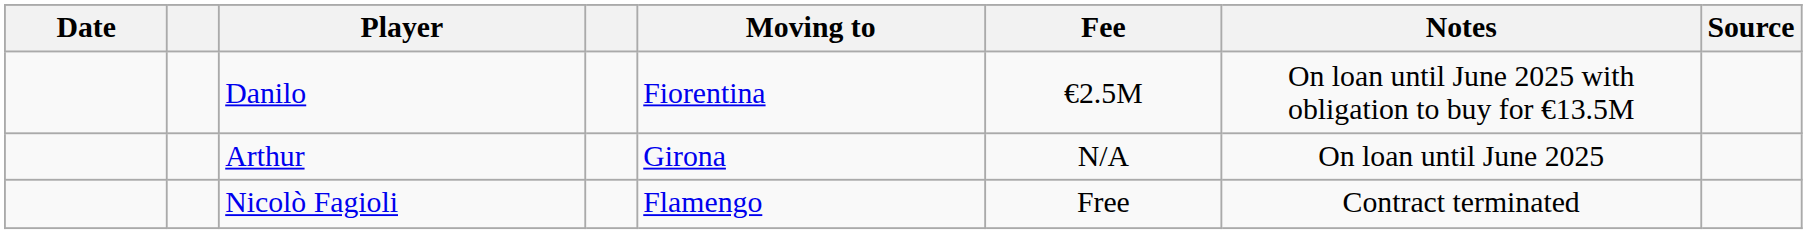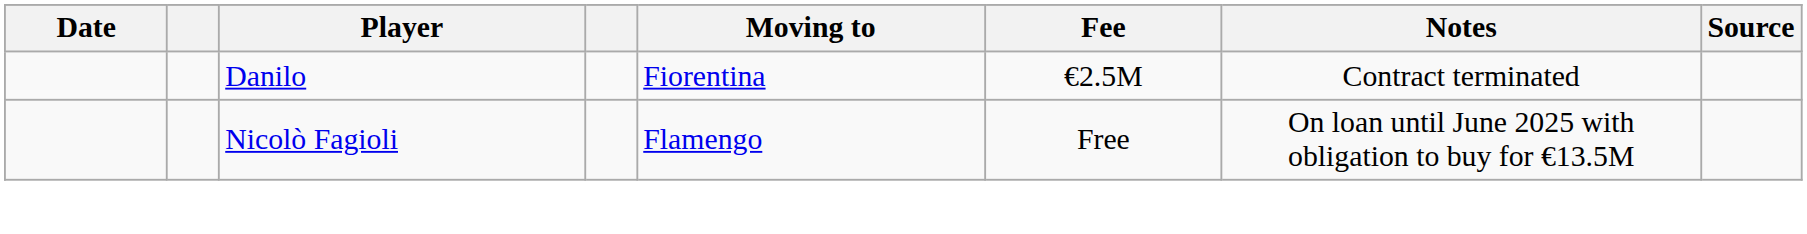Danilo | Notes: On loan until June 2025 with obligation to buy for €13.5M -> Contract terminated
- row: Arthur | Girona | N/A | On loan until June 2025
Nicolò Fagioli | Notes: Contract terminated -> On loan until June 2025 with obligation to buy for €13.5M
